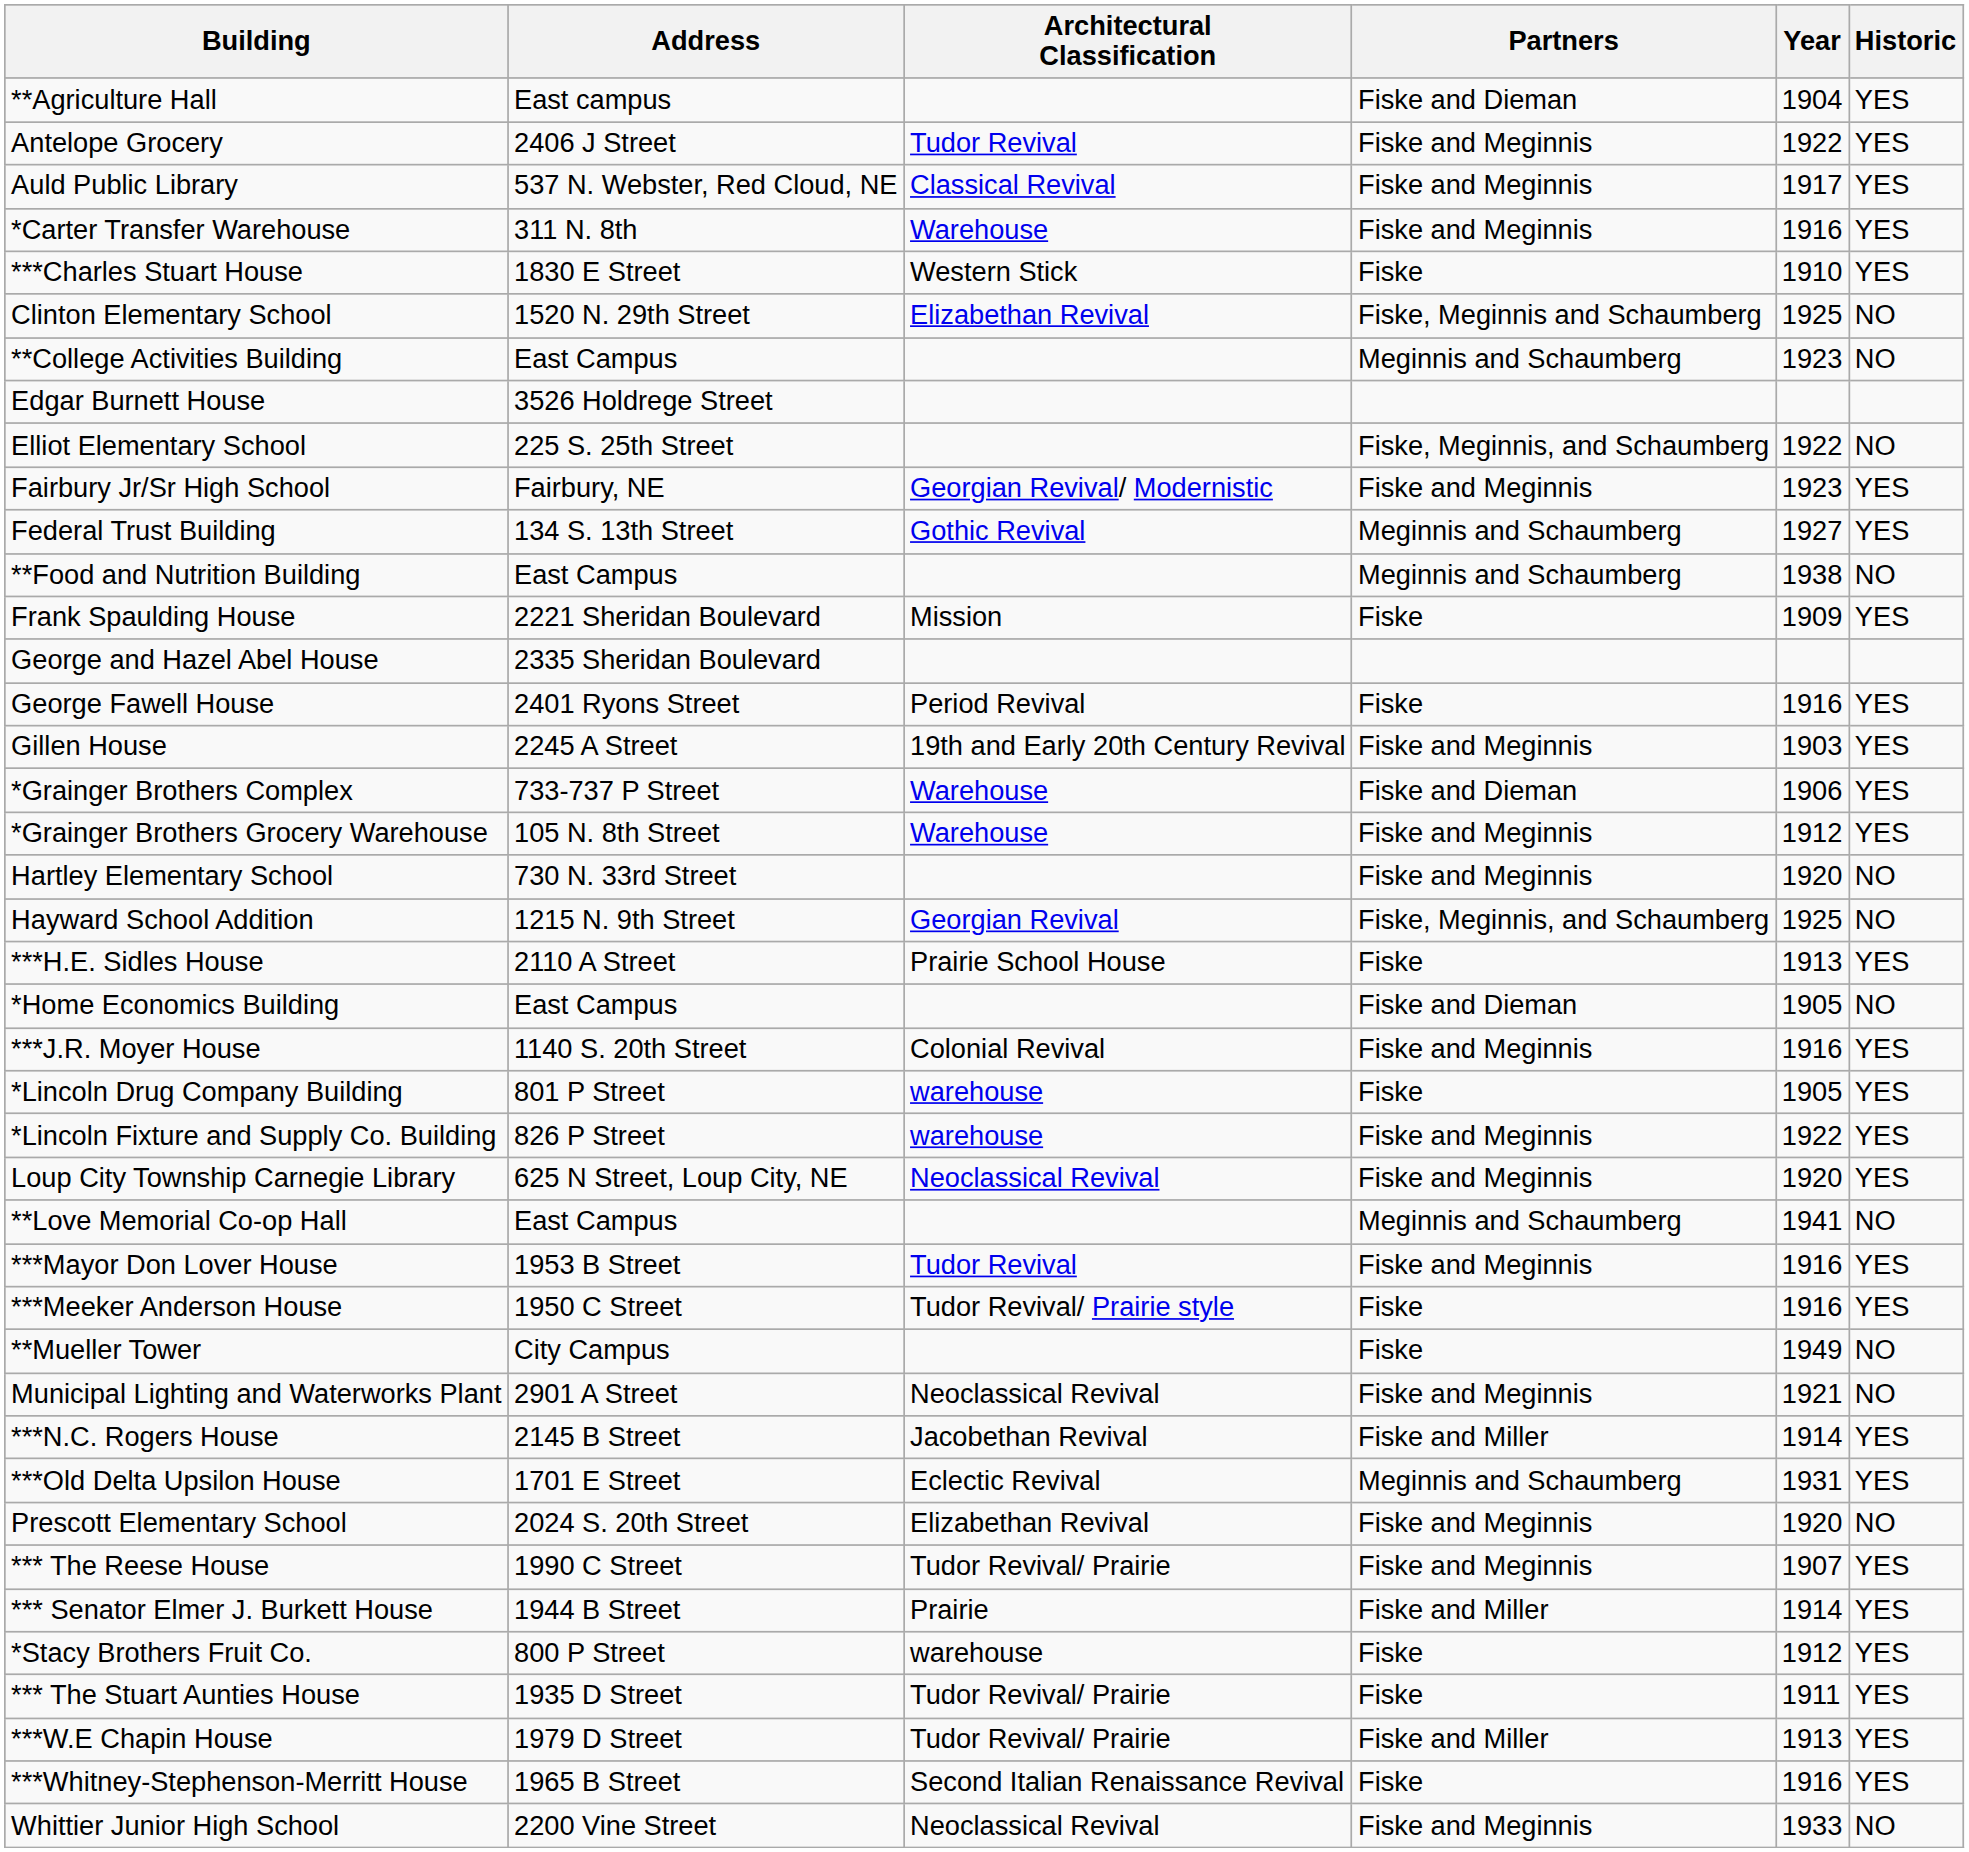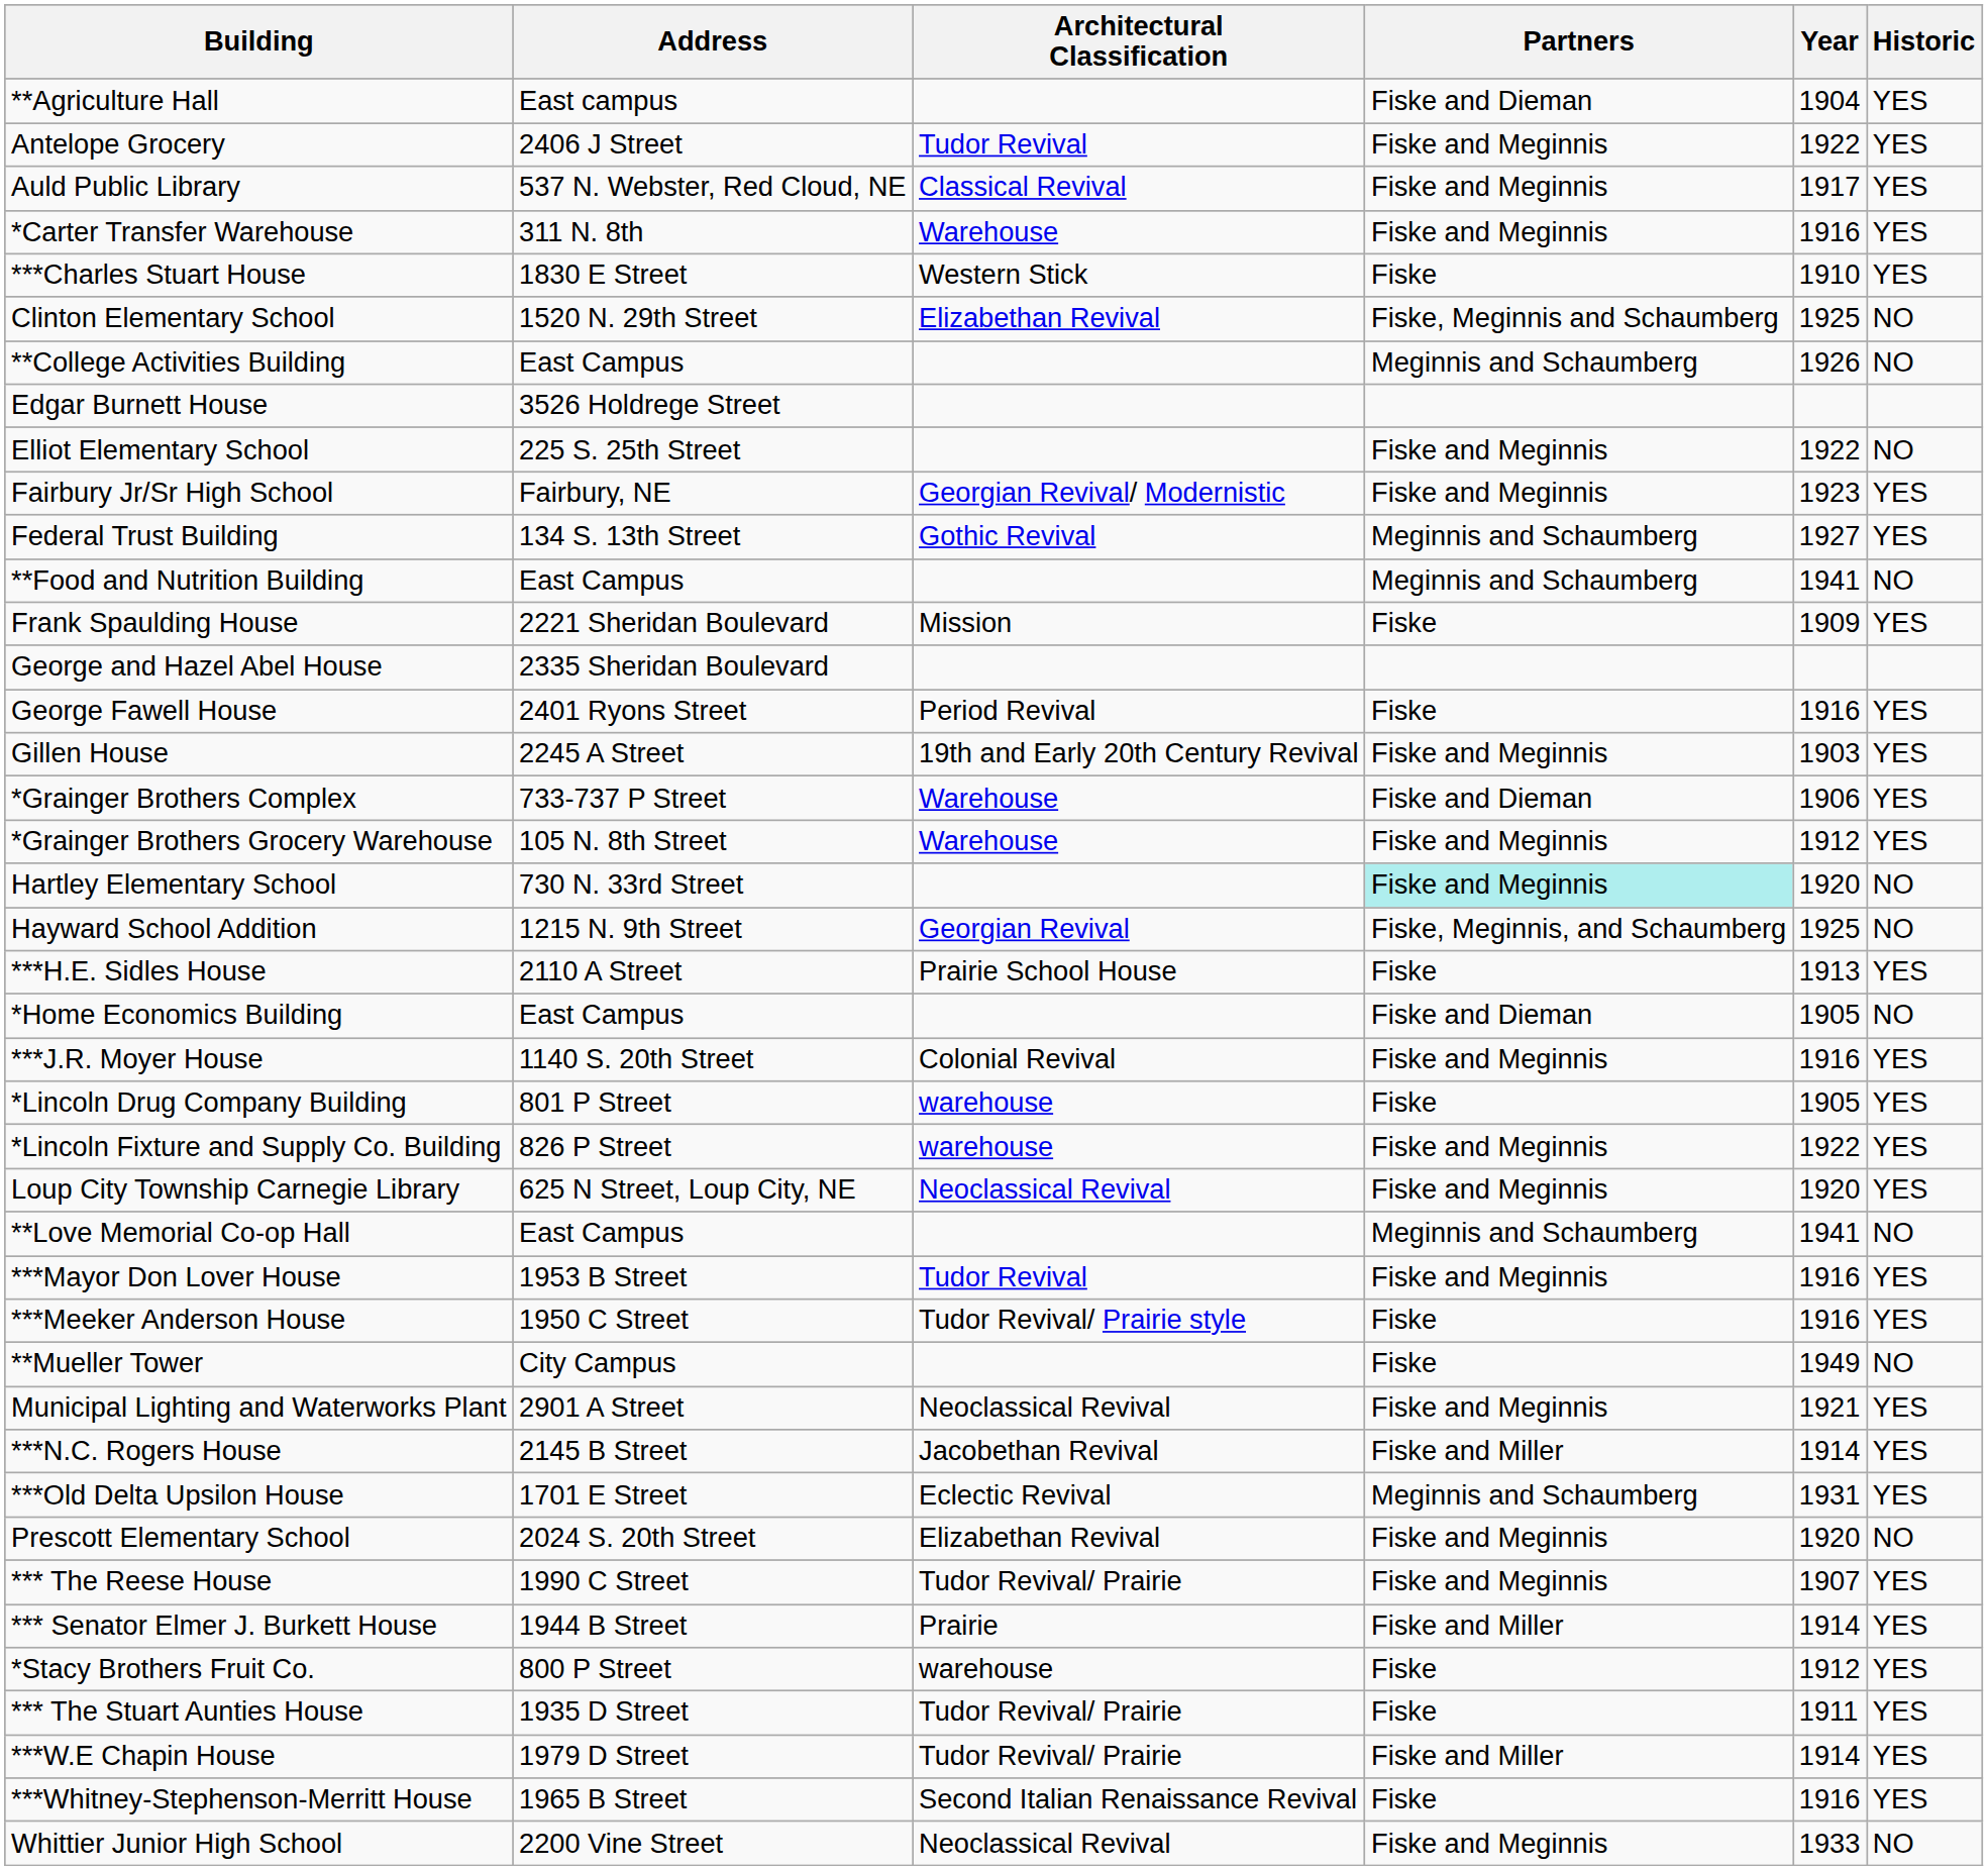**College Activities Building | Year: 1923 -> 1926
Elliot Elementary School | Partners: Fiske, Meginnis, and Schaumberg -> Fiske and Meginnis
**Food and Nutrition Building | Year: 1938 -> 1941
Hartley Elementary School | Partners: no background -> paleturquoise background
Municipal Lighting and Waterworks Plant | Historic: NO -> YES
***W.E Chapin House | Year: 1913 -> 1914
